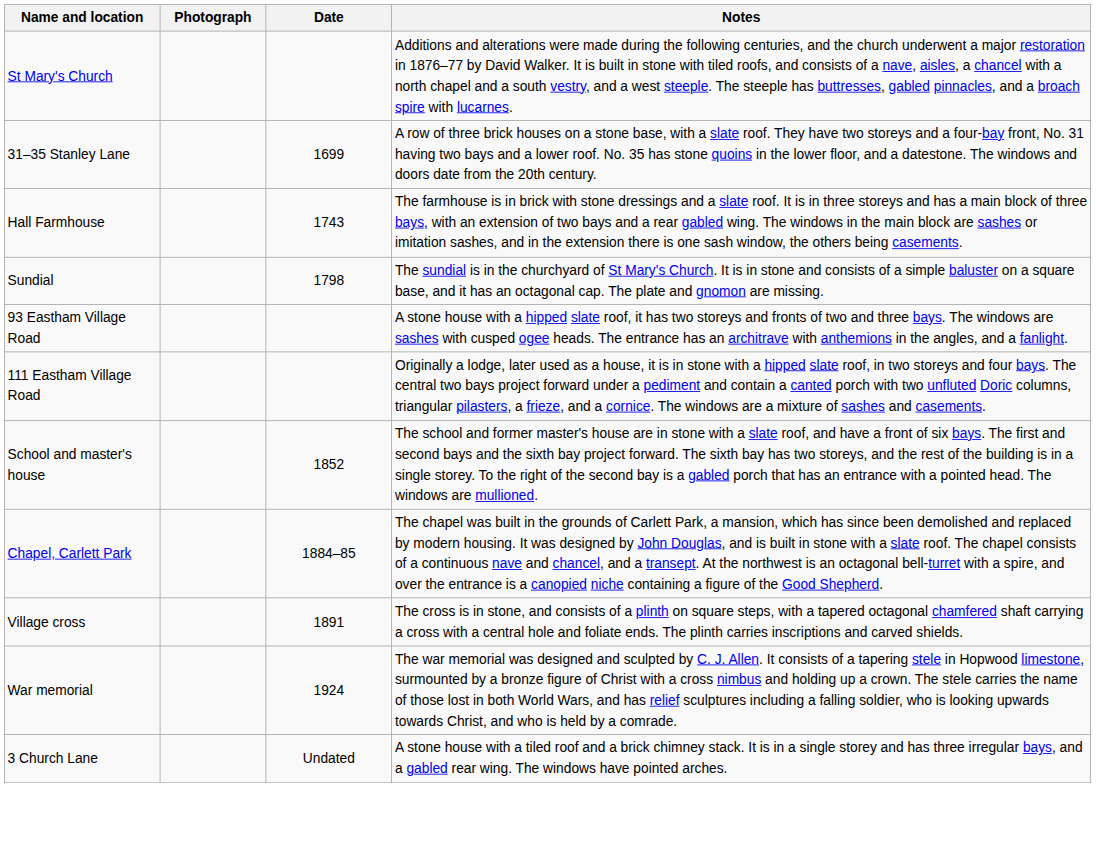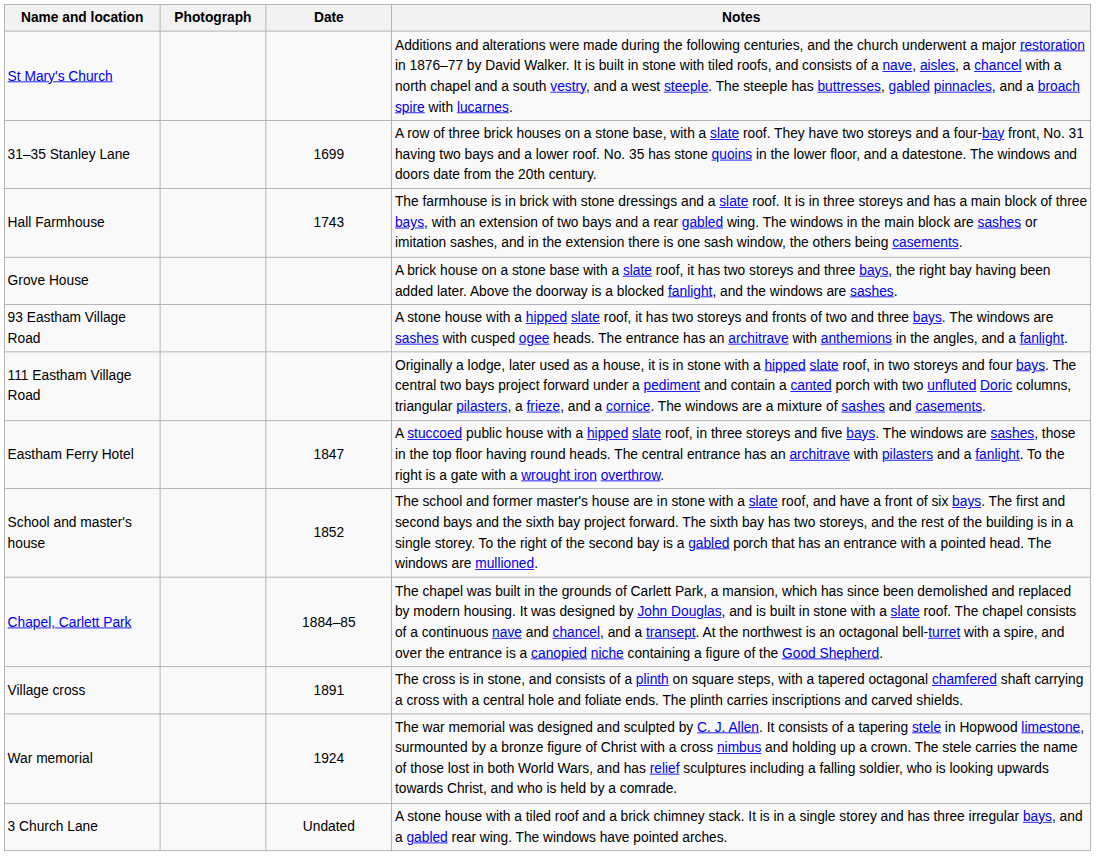+ row: Grove House | A brick house on a stone base with a slate roof, it has two storeys and three bays, the right bay having been added later. Above the doorway is a blocked fanlight, and the windows are sashes.
- row: Sundial | 1798 | The sundial is in the churchyard of St Mary's Church. It is in stone and consists of a simple baluster on a square base, and it has an octagonal cap. The plate and gnomon are missing.
+ row: Eastham Ferry Hotel | 1847 | A stuccoed public house with a hipped slate roof, in three storeys and five bays. The windows are sashes, those in the top floor having round heads. The central entrance has an architrave with pilasters and a fanlight. To the right is a gate with a wrought iron overthrow.
